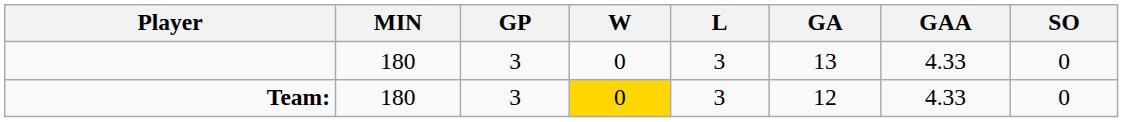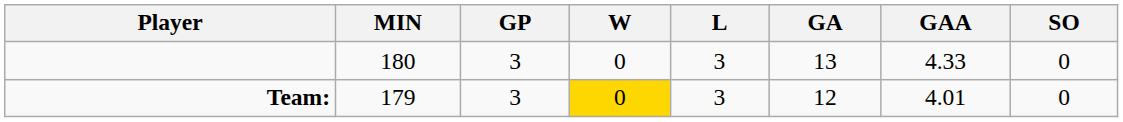Team: | MIN: 180 -> 179
Team: | GAA: 4.33 -> 4.01
